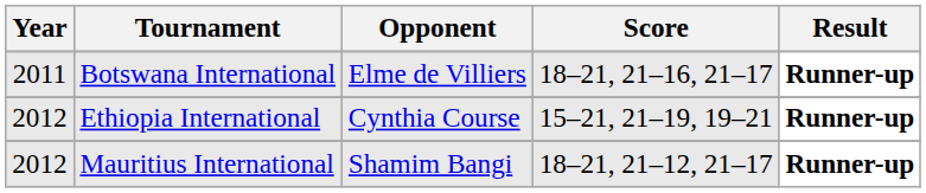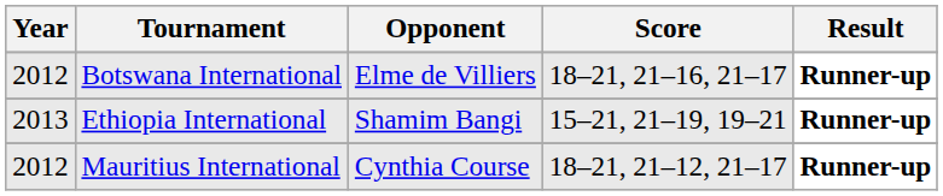Botswana International | Year: 2011 -> 2012
Ethiopia International | Year: 2012 -> 2013
Ethiopia International | Opponent: Cynthia Course -> Shamim Bangi
Mauritius International | Opponent: Shamim Bangi -> Cynthia Course
